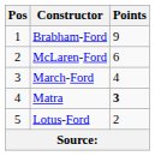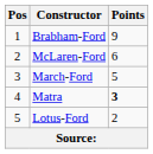March-Ford | Points: 4 -> 5
